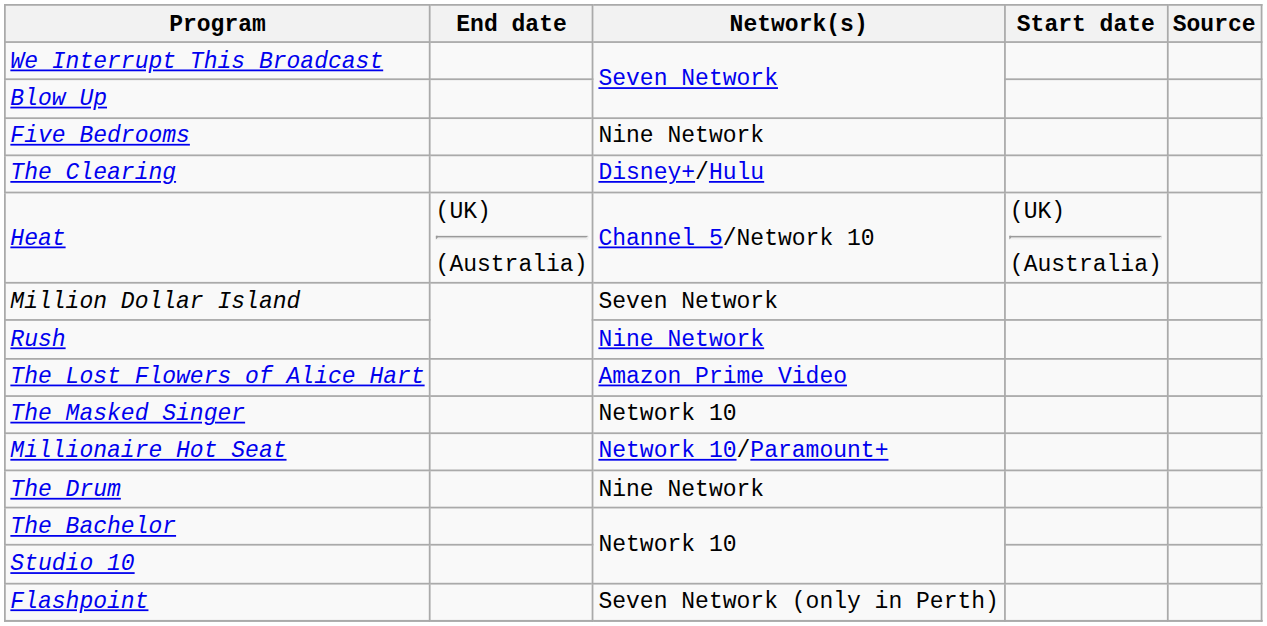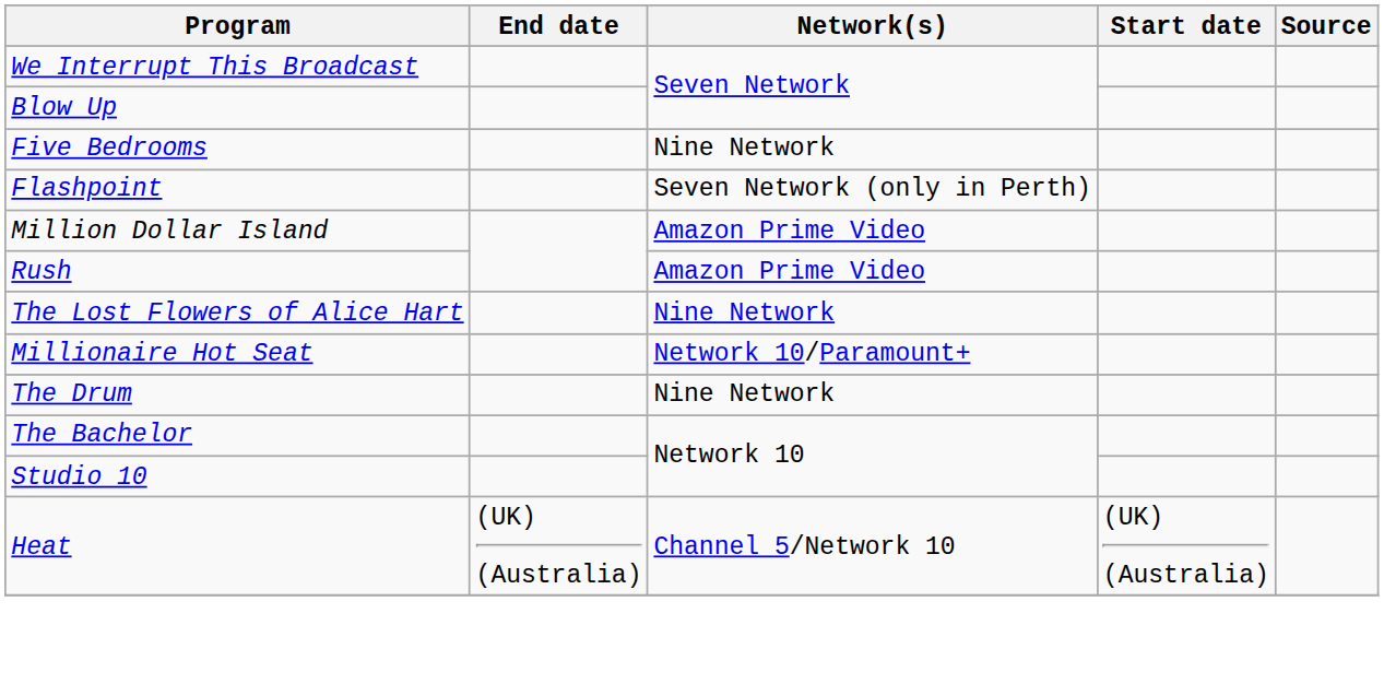- row: The Clearing | Disney+/Hulu
rows swapped: Heat <-> Flashpoint
Million Dollar Island | Network(s): Seven Network -> Amazon Prime Video
Rush | Network(s): Nine Network -> Amazon Prime Video
The Lost Flowers of Alice Hart | Network(s): Amazon Prime Video -> Nine Network
- row: The Masked Singer | Network 10
